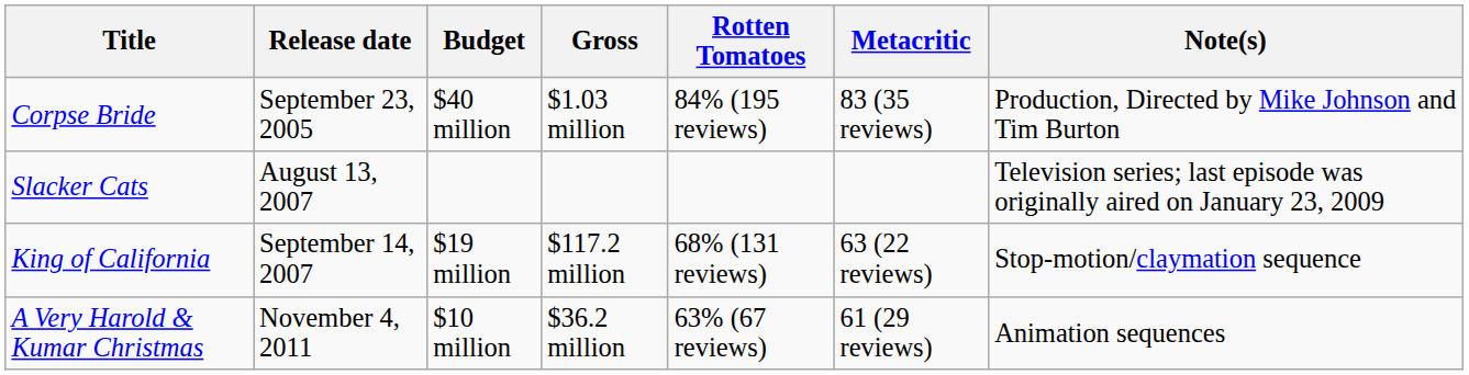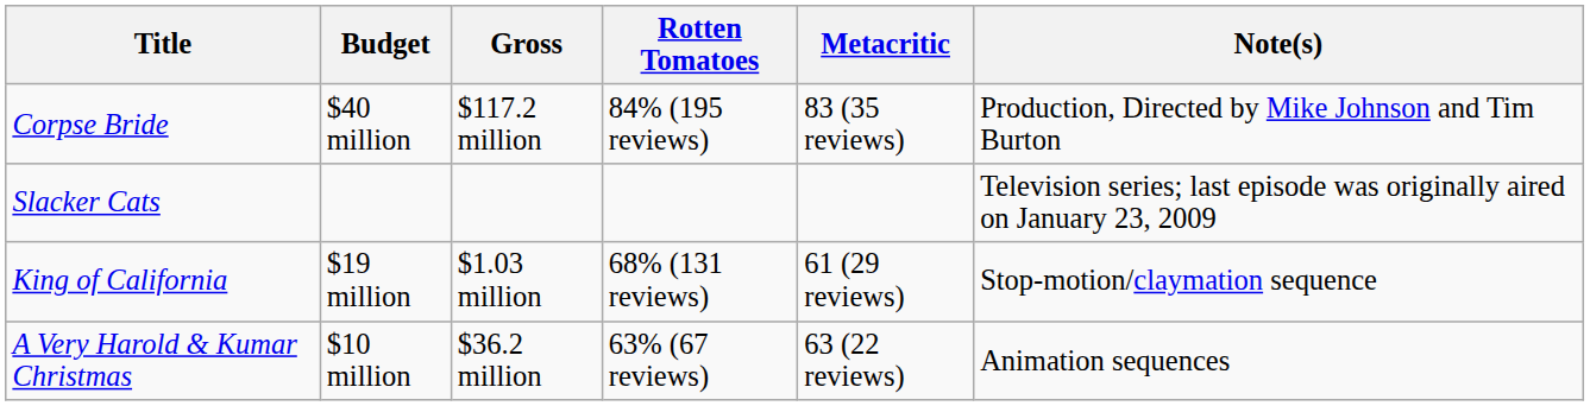- column: Release date | September 23, 2005 | August 13, 2007 | September 14, 2007 | November 4, 2011
Corpse Bride | Gross: $1.03 million -> $117.2 million
King of California | Gross: $117.2 million -> $1.03 million
King of California | Metacritic: 63 (22 reviews) -> 61 (29 reviews)
A Very Harold & Kumar Christmas | Metacritic: 61 (29 reviews) -> 63 (22 reviews)
